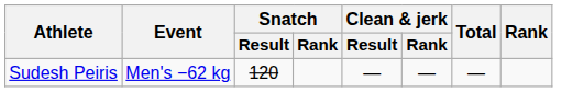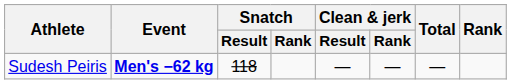Sudesh Peiris | Event: normal -> bold
Sudesh Peiris | Snatch / Result: 120 -> 118
